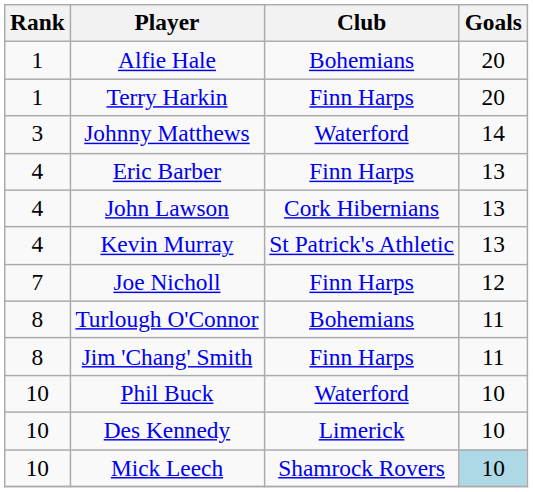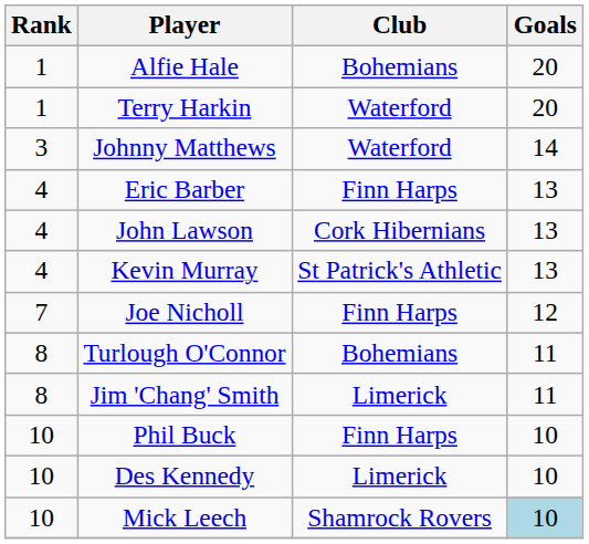Terry Harkin | Club: Finn Harps -> Waterford
Jim 'Chang' Smith | Club: Finn Harps -> Limerick
Phil Buck | Club: Waterford -> Finn Harps
